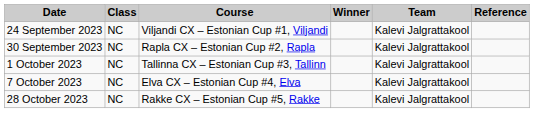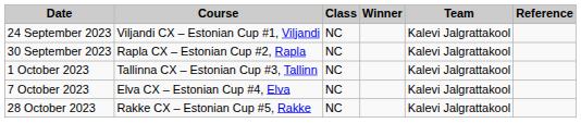columns swapped: Course <-> Class
